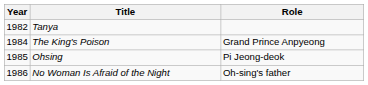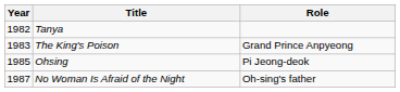The King's Poison | Year: 1984 -> 1983
No Woman Is Afraid of the Night | Year: 1986 -> 1987
